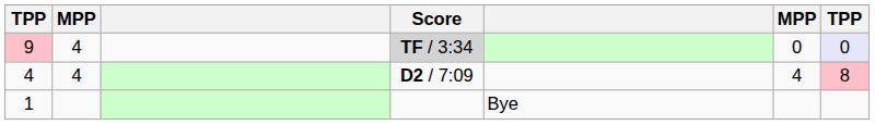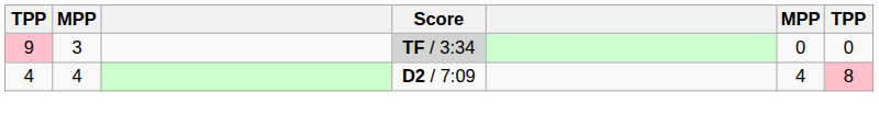9 | column 2: 4 -> 3
9 | column 7: lavender background -> no background
- row: 1 | Bye
